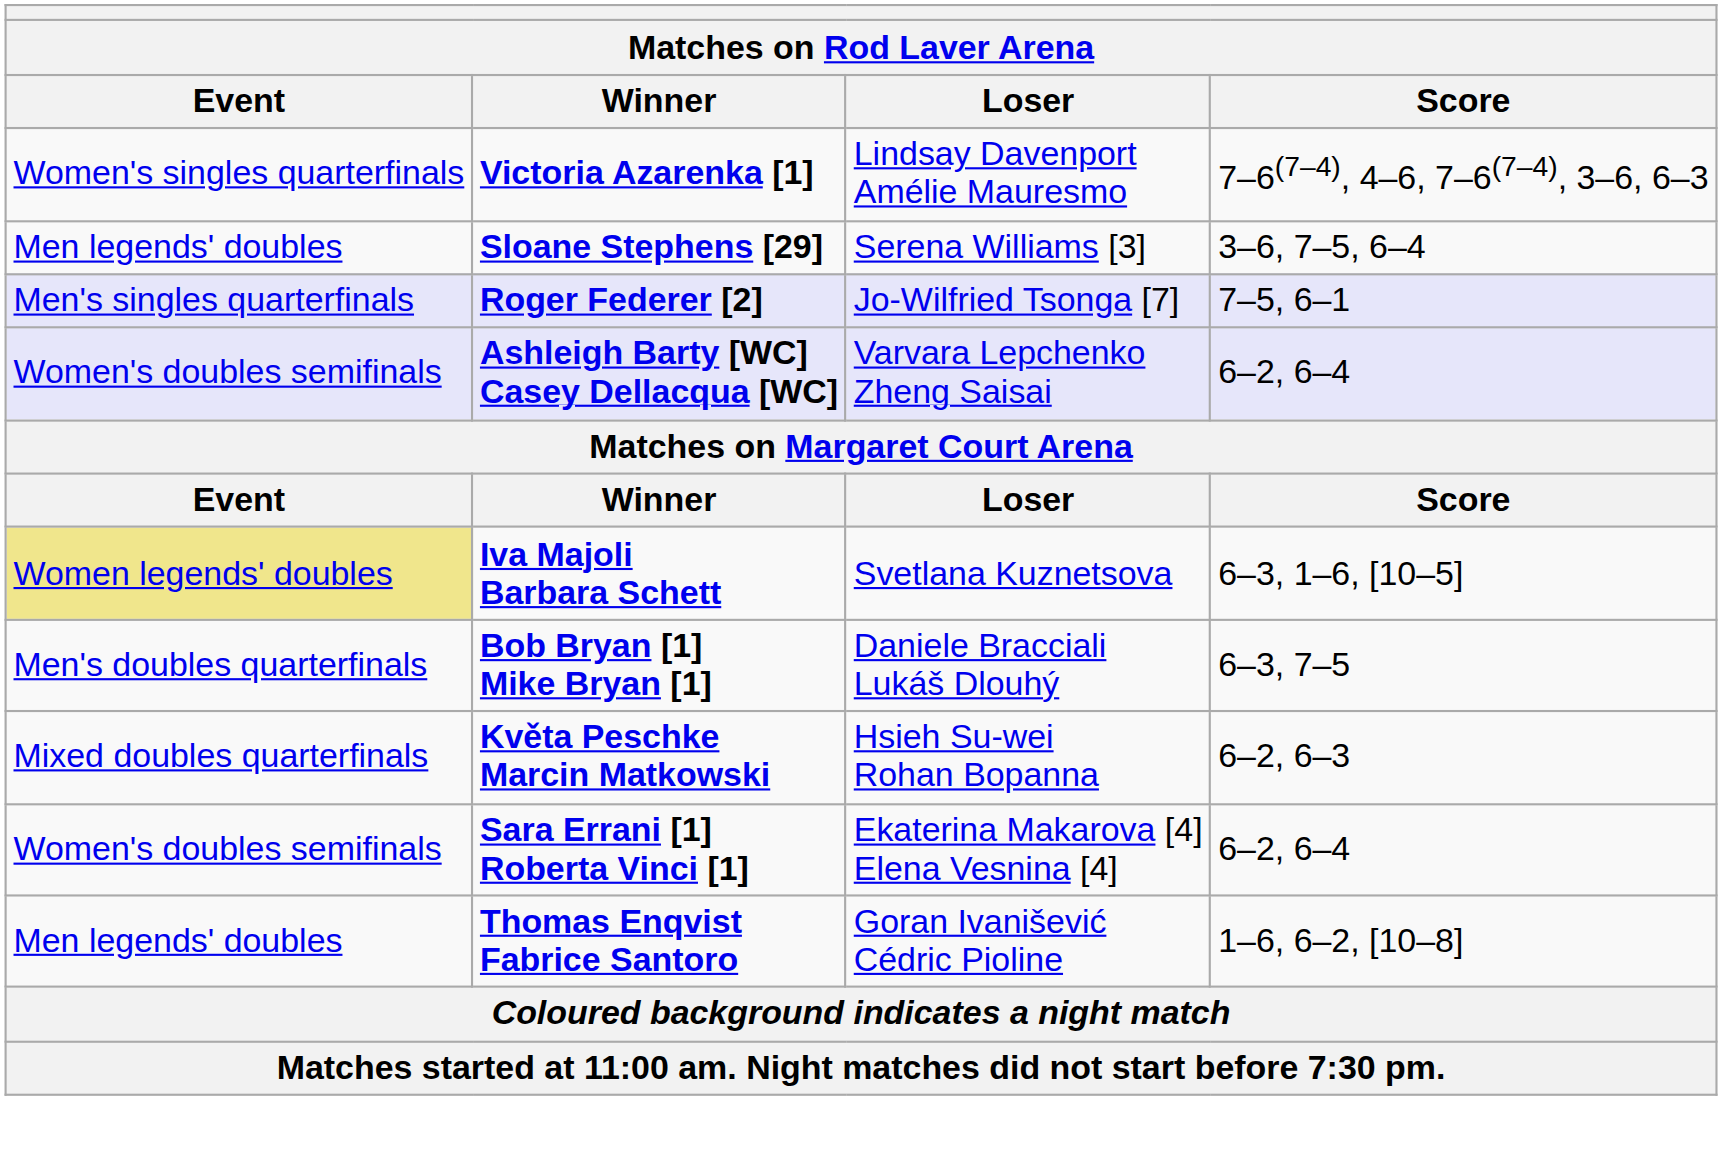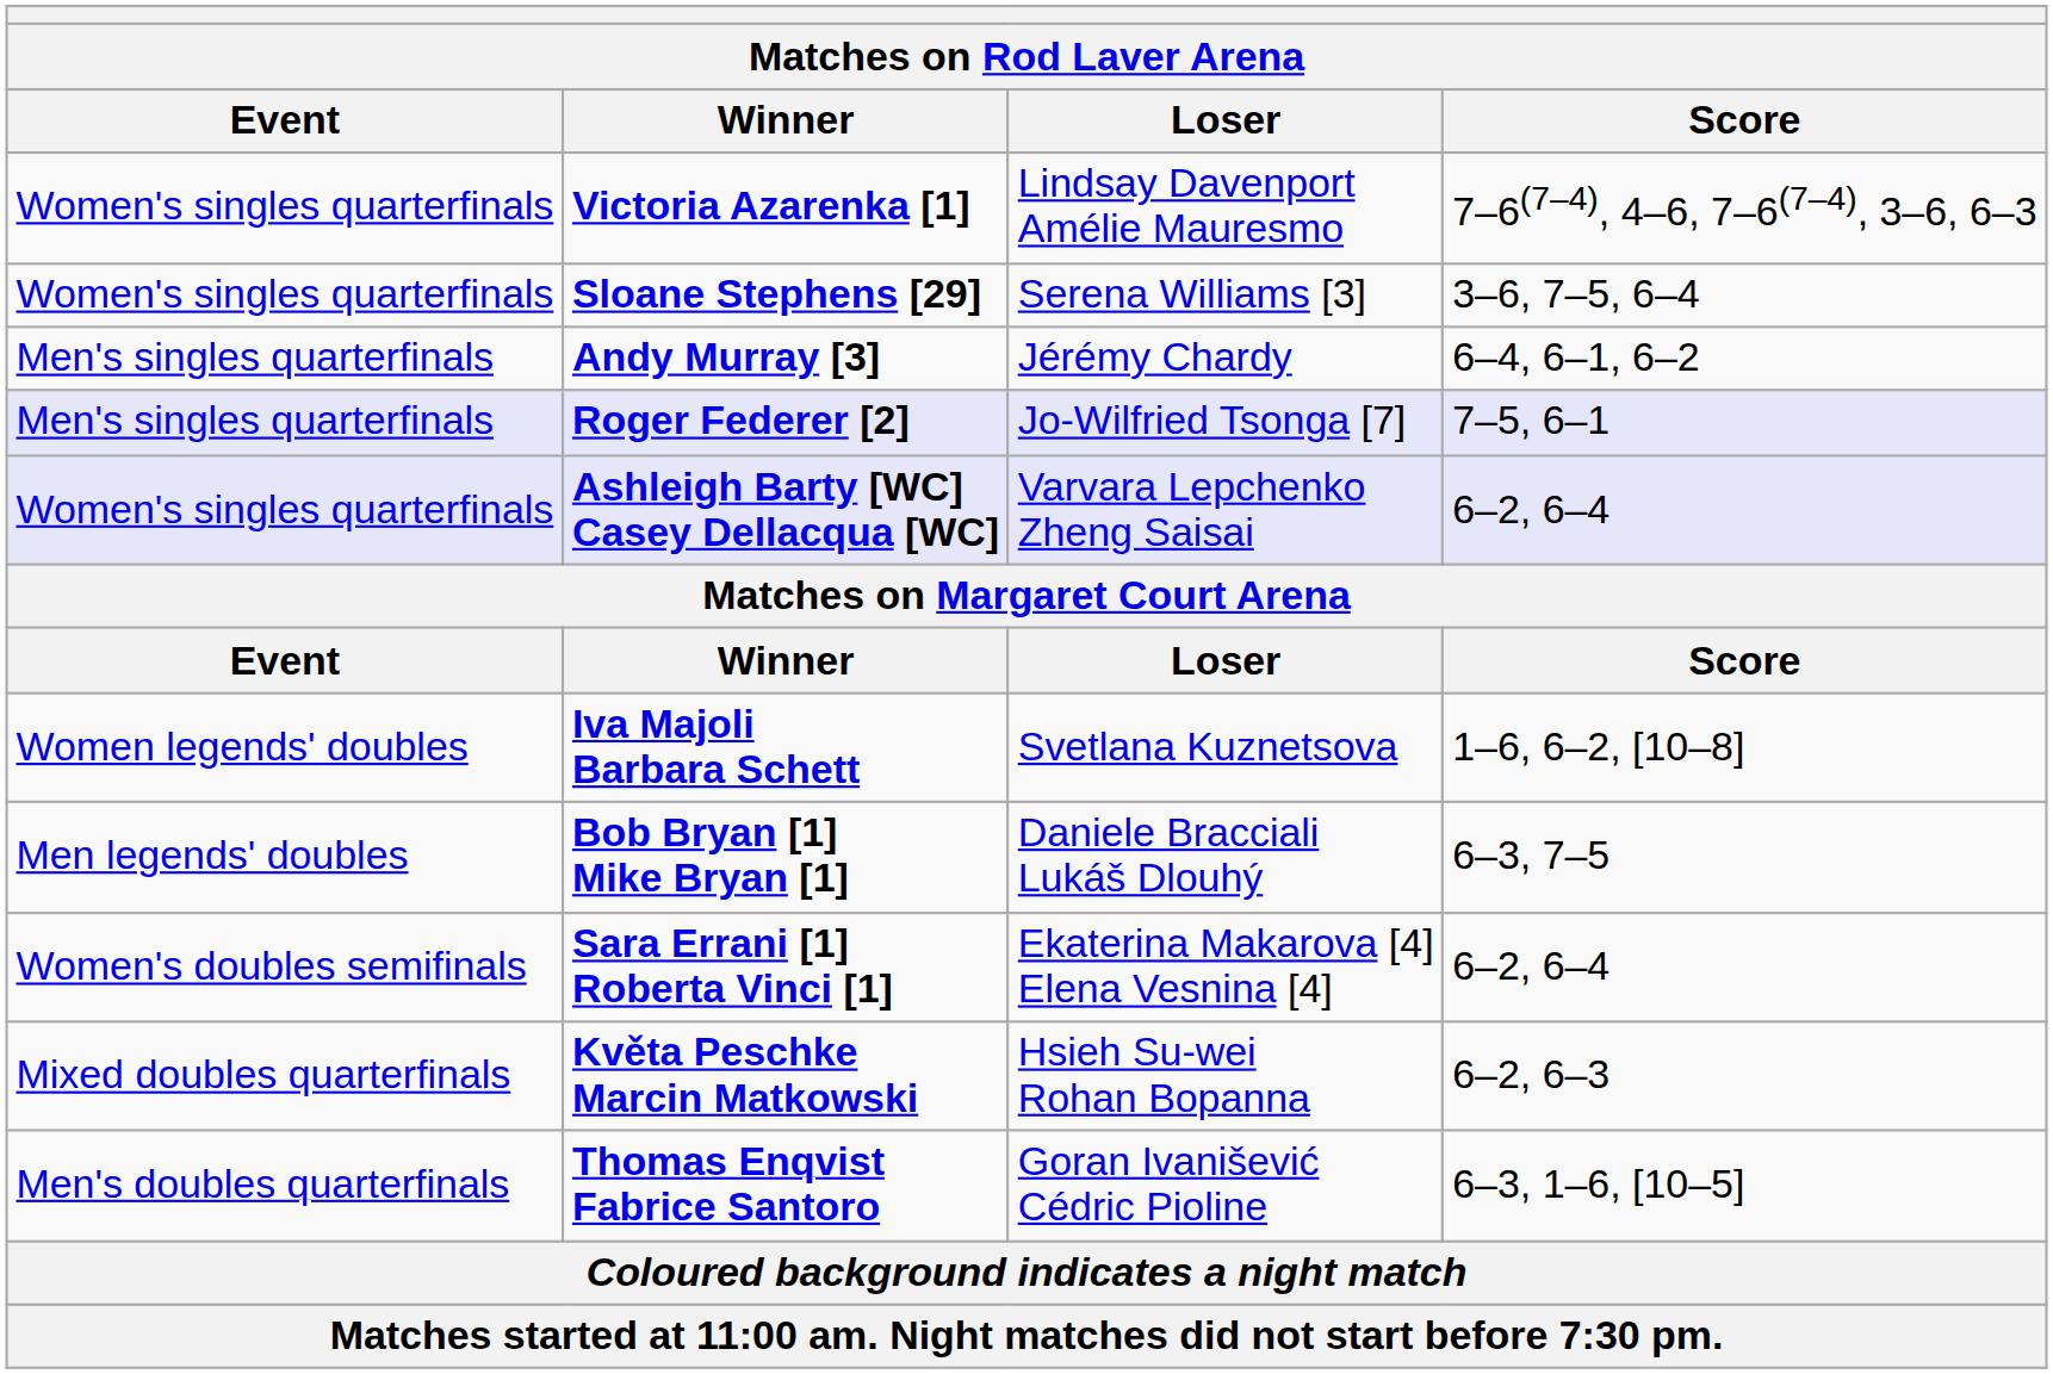Sloane Stephens [29] | Event: Men legends' doubles -> Women's singles quarterfinals
+ row: Men's singles quarterfinals | Andy Murray [3] | Jérémy Chardy | 6–4, 6–1, 6–2
Ashleigh Barty [WC] Casey Dellacqua [WC] | Event: Women's doubles semifinals -> Women's singles quarterfinals
Iva Majoli Barbara Schett | Event: khaki background -> no background
Iva Majoli Barbara Schett | Score: 6–3, 1–6, [10–5] -> 1–6, 6–2, [10–8]
Bob Bryan [1] Mike Bryan [1] | Event: Men's doubles quarterfinals -> Men legends' doubles
rows swapped: Květa Peschke Marcin Matkowski <-> Sara Errani [1] Roberta Vinci [1]
Thomas Enqvist Fabrice Santoro | Event: Men legends' doubles -> Men's doubles quarterfinals
Thomas Enqvist Fabrice Santoro | Score: 1–6, 6–2, [10–8] -> 6–3, 1–6, [10–5]
